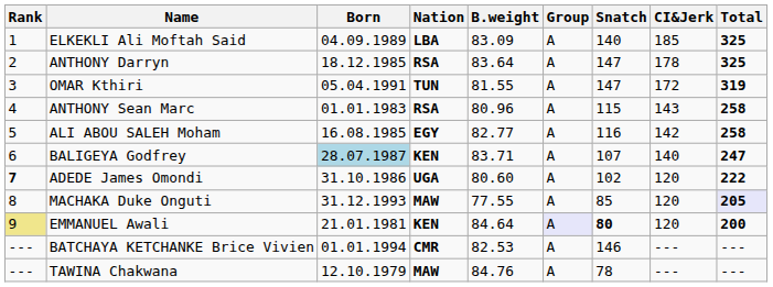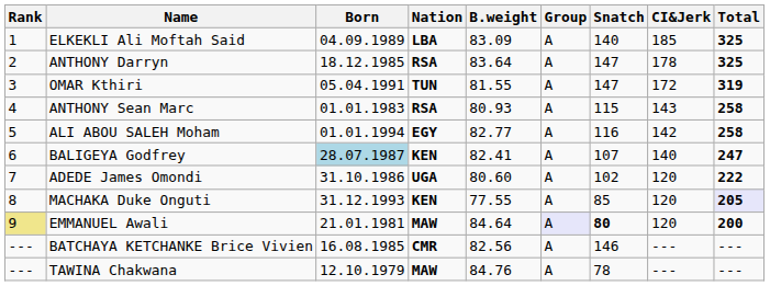ANTHONY Sean Marc | B.weight: 80.96 -> 80.93
ALI ABOU SALEH Moham | Born: 16.08.1985 -> 01.01.1994
BALIGEYA Godfrey | B.weight: 83.71 -> 82.41
ADEDE James Omondi | Rank: bold -> normal
MACHAKA Duke Onguti | Nation: MAW -> KEN
EMMANUEL Awali | Nation: KEN -> MAW
BATCHAYA KETCHANKE Brice Vivien | Born: 01.01.1994 -> 16.08.1985
BATCHAYA KETCHANKE Brice Vivien | B.weight: 82.53 -> 82.56
